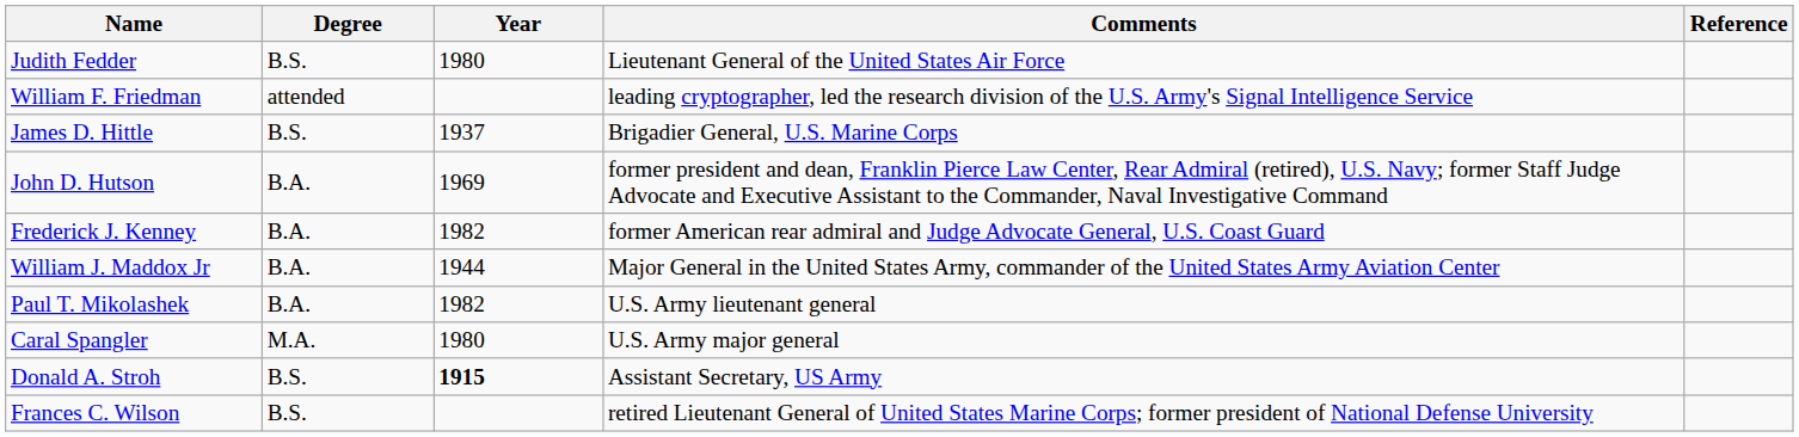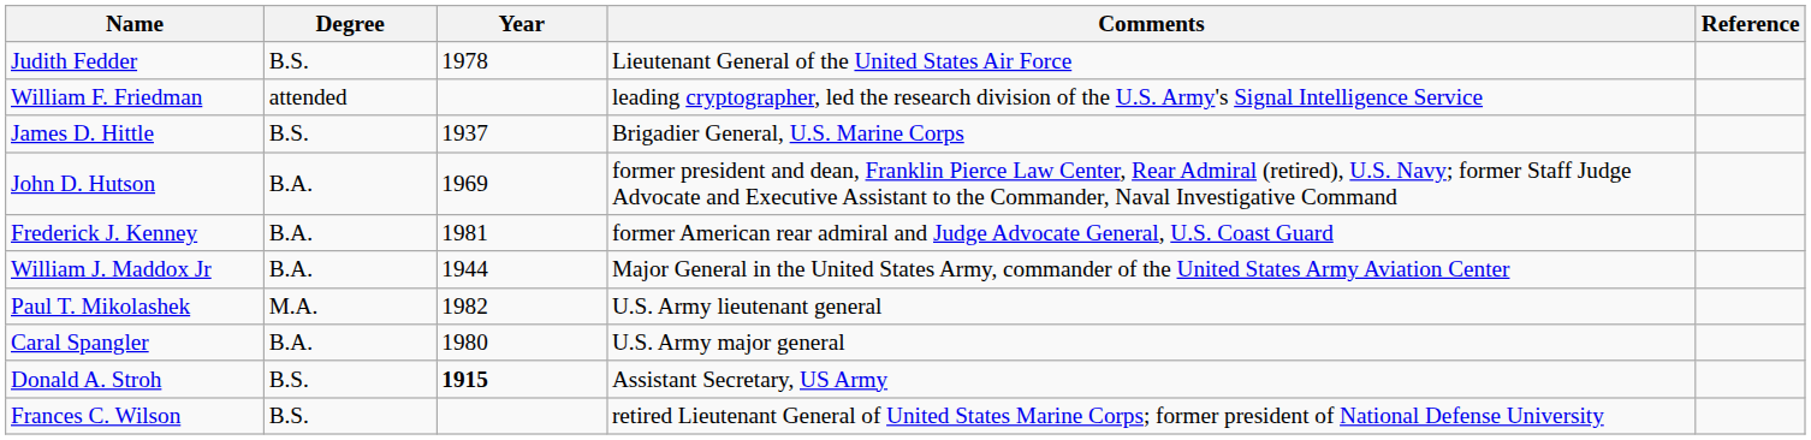Judith Fedder | Year: 1980 -> 1978
Frederick J. Kenney | Year: 1982 -> 1981
Paul T. Mikolashek | Degree: B.A. -> M.A.
Caral Spangler | Degree: M.A. -> B.A.
